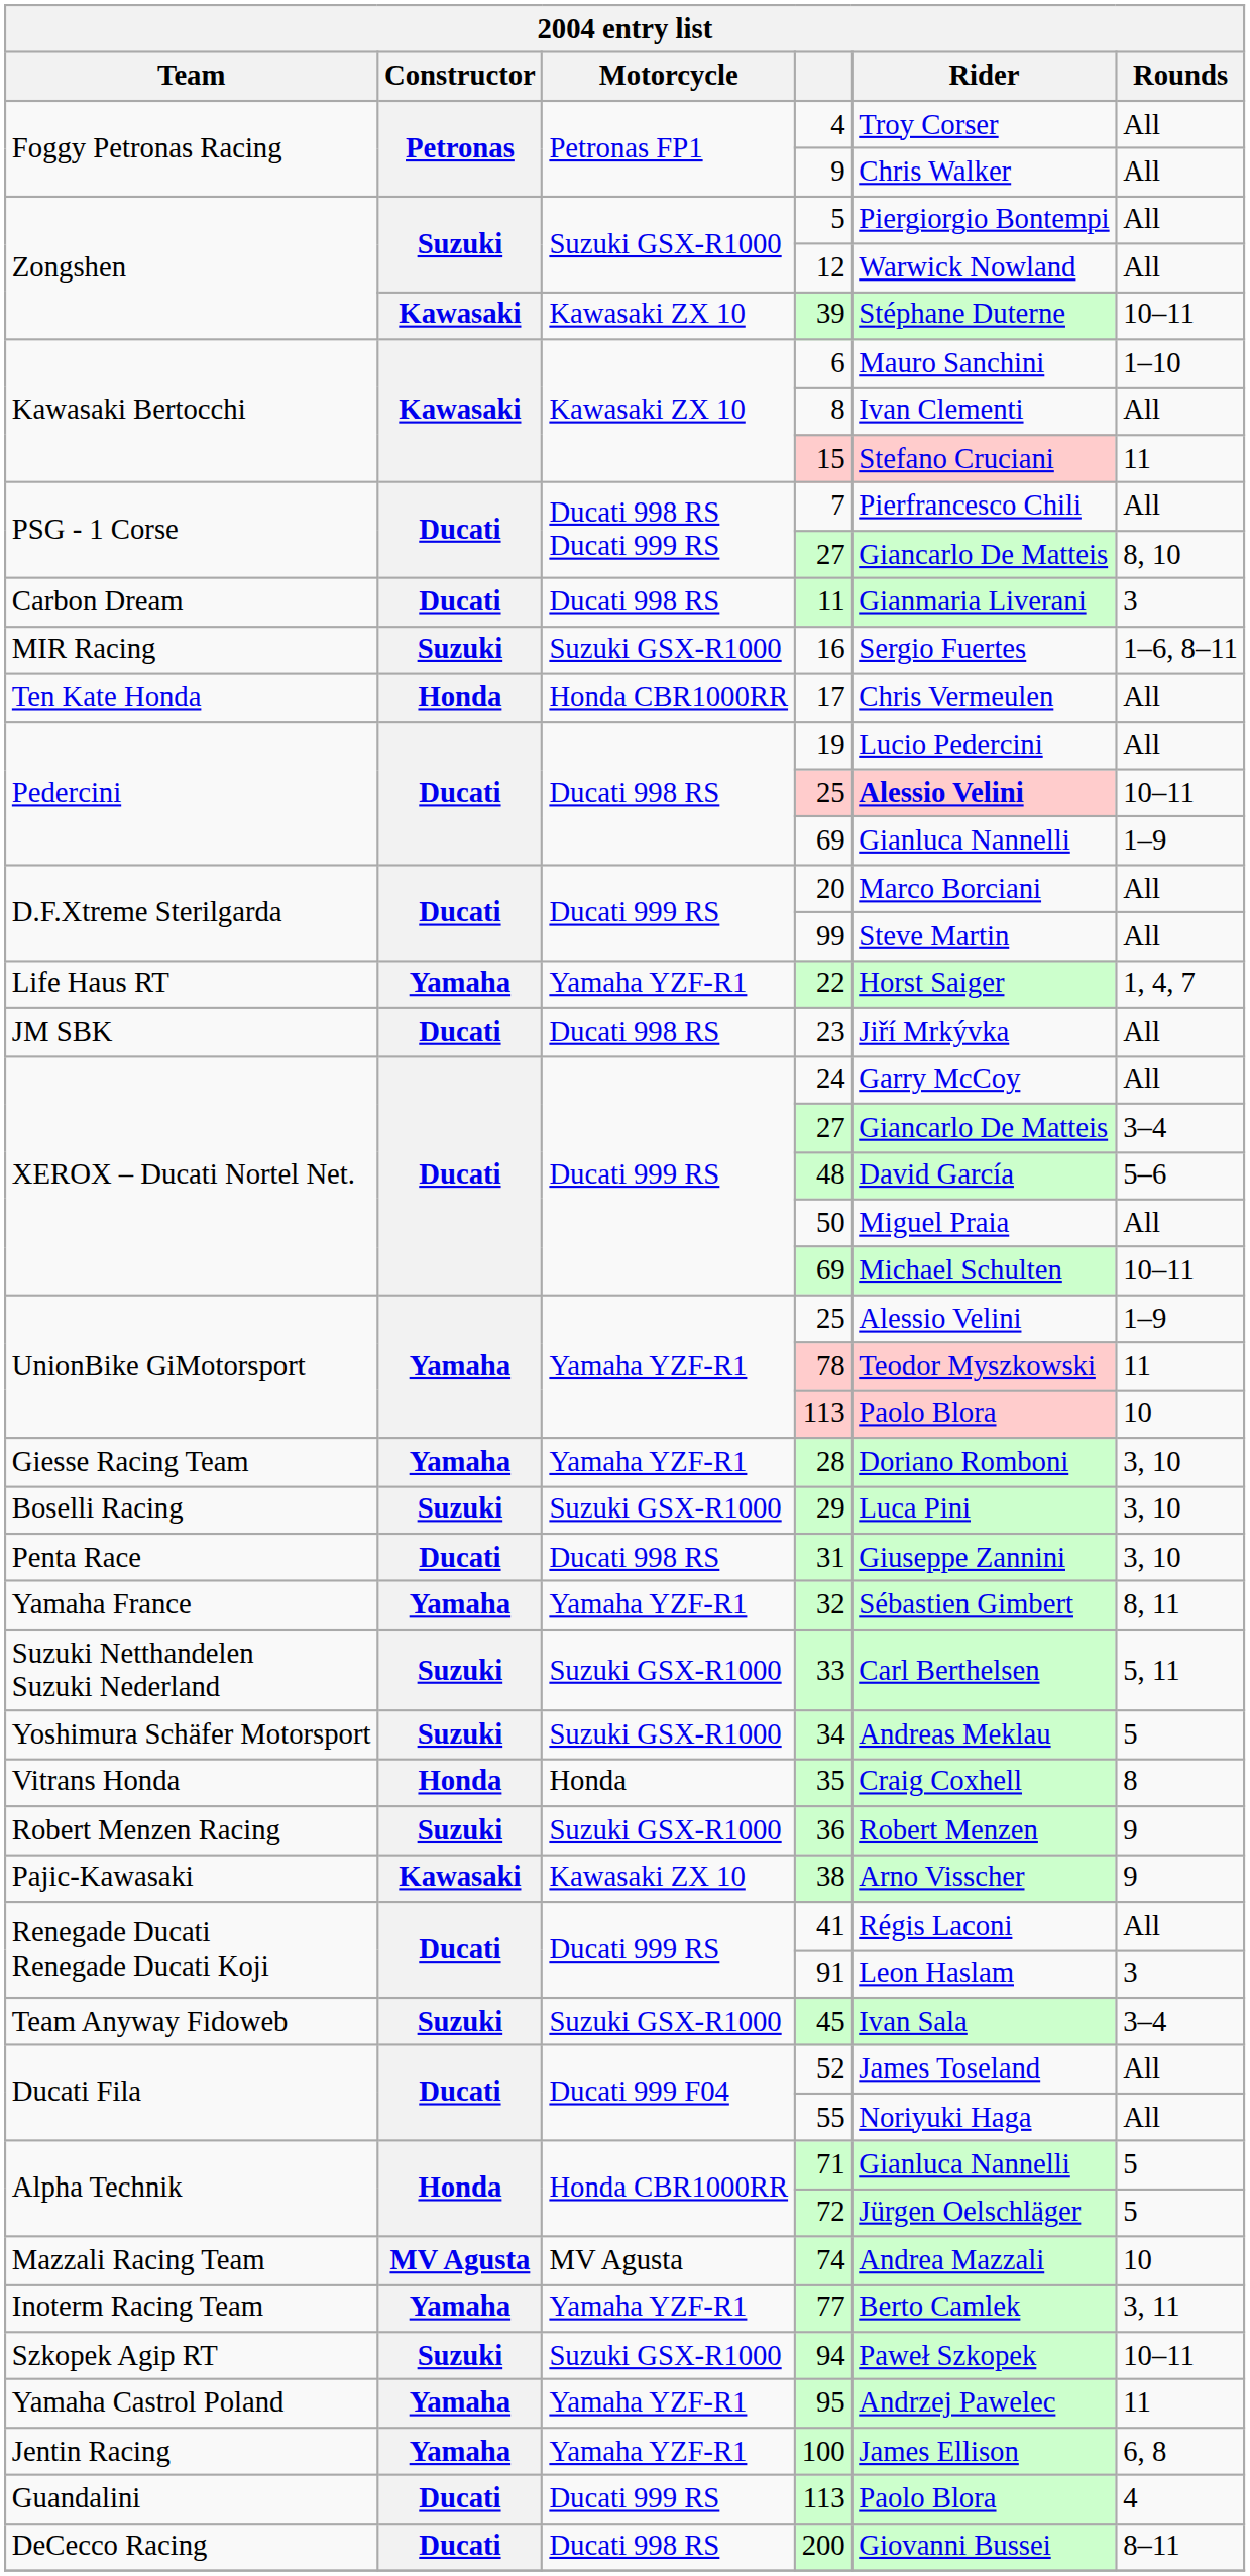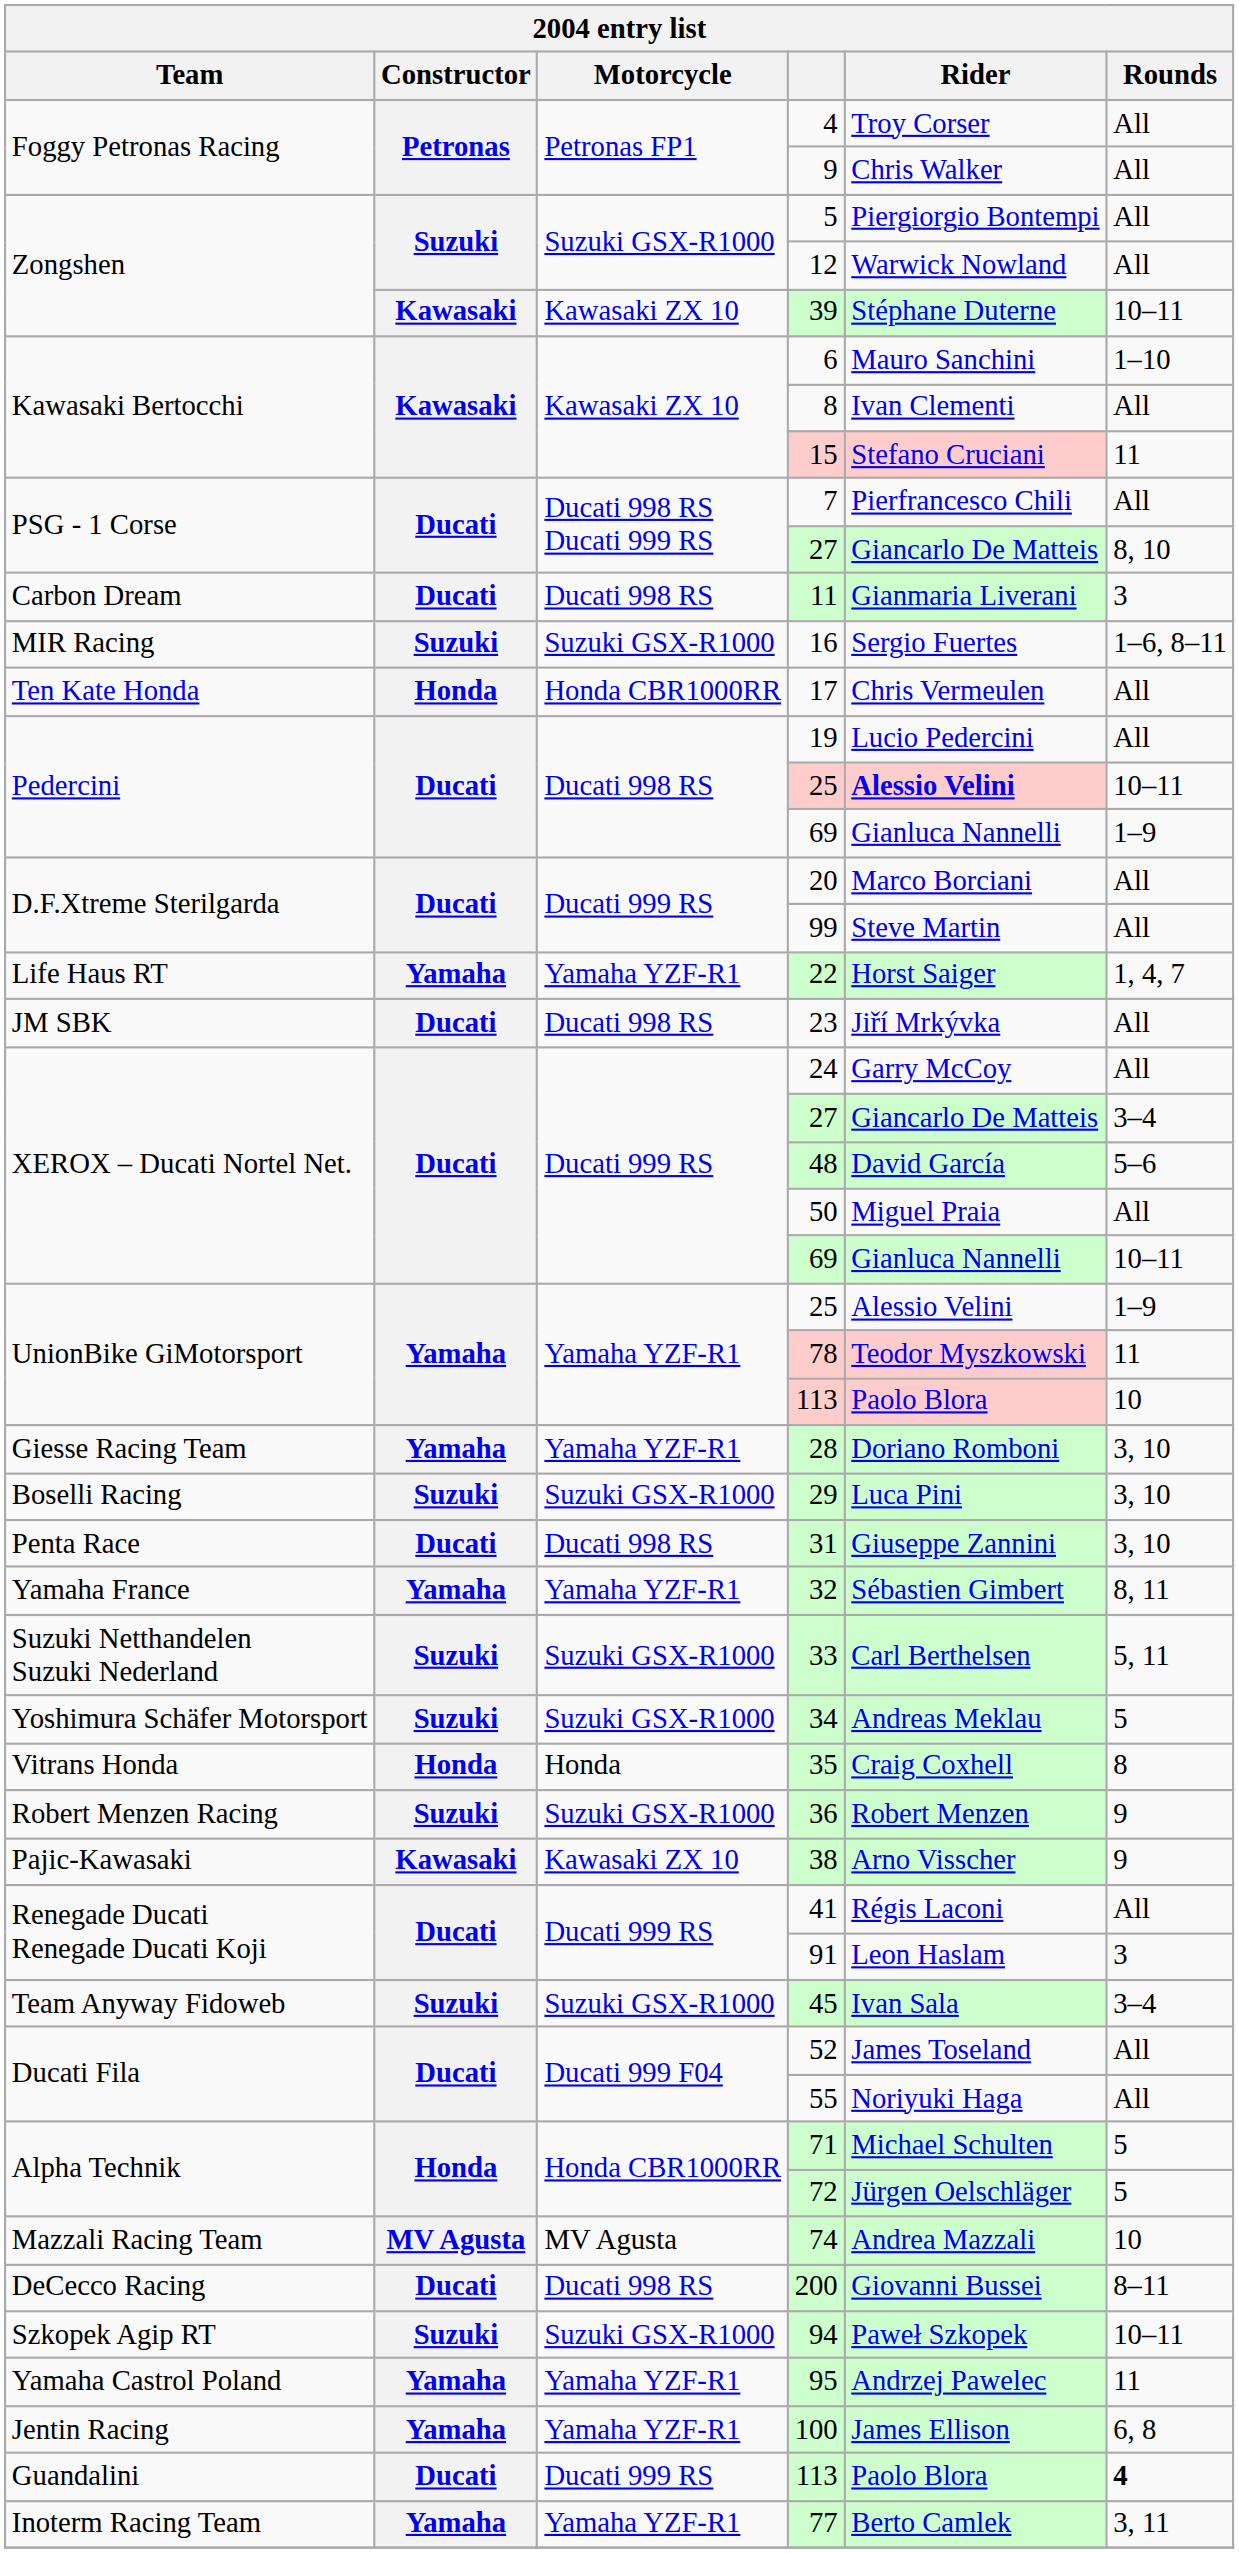XEROX – Ducati Nortel Net. / 69 | Rider: Michael Schulten -> Gianluca Nannelli
71 | Rider: Gianluca Nannelli -> Michael Schulten
rows swapped: 77 <-> 200
Guandalini / 113 | Rounds: normal -> bold
